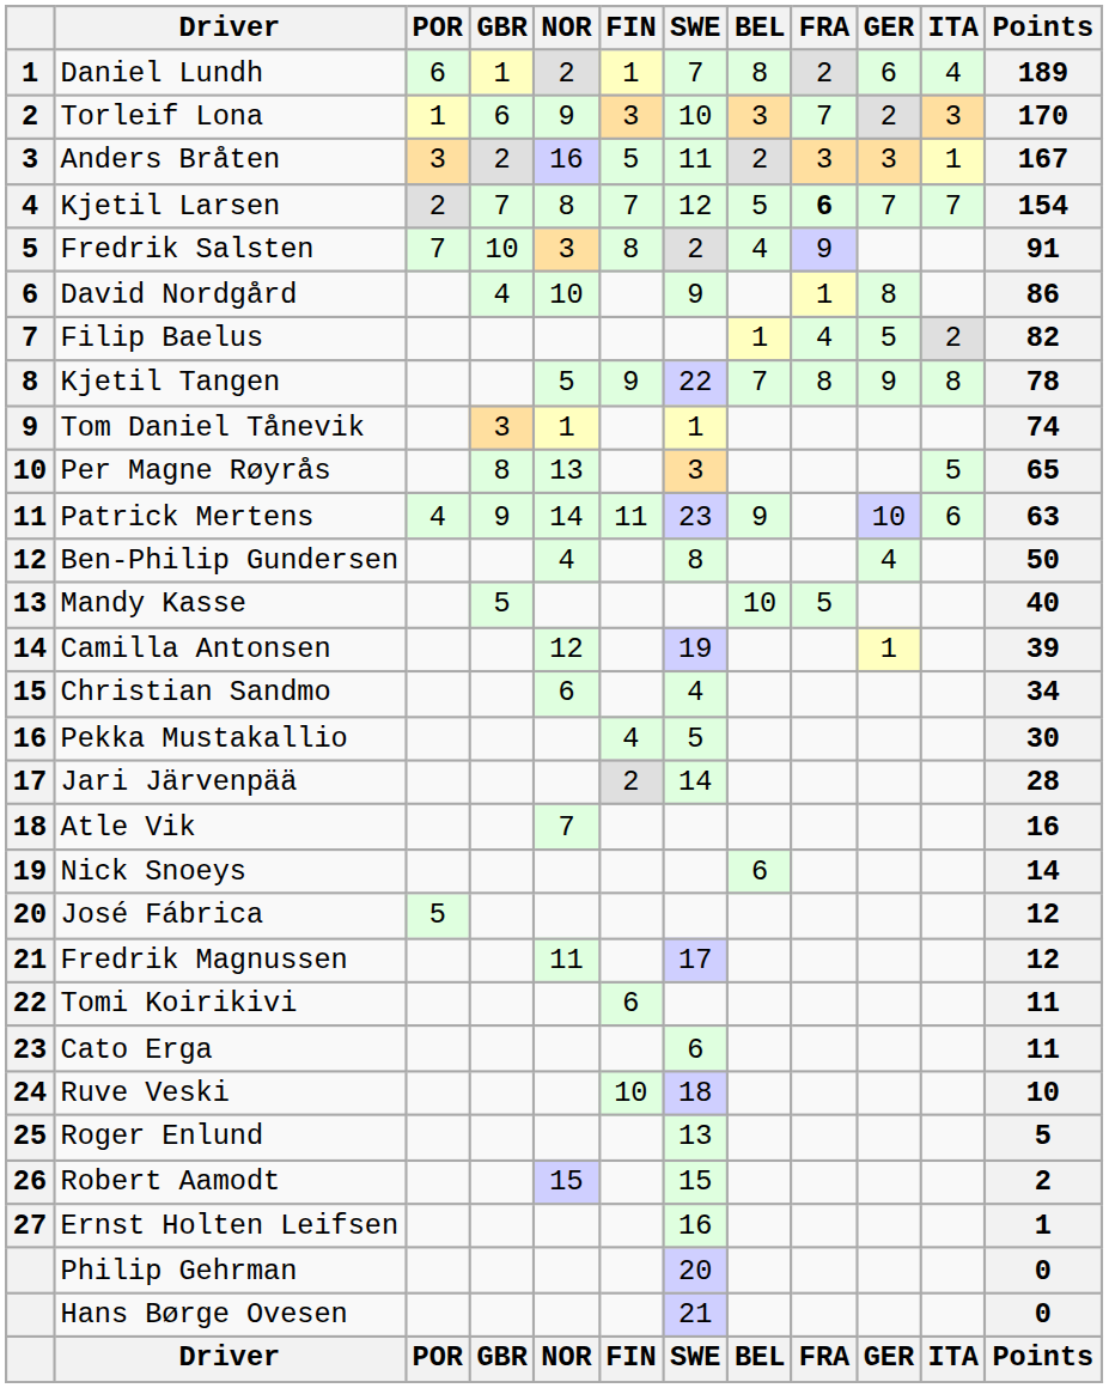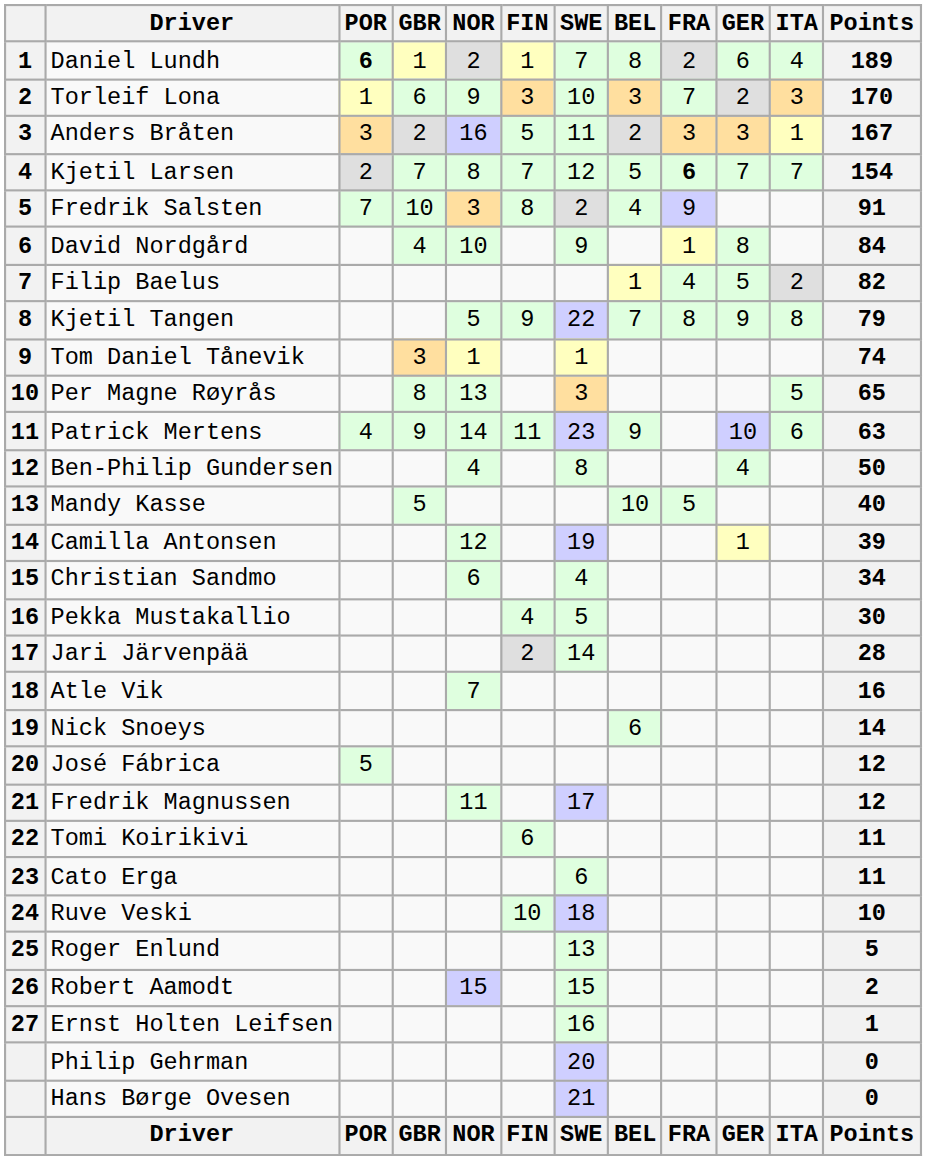Daniel Lundh | POR: normal -> bold
David Nordgård | Points: 86 -> 84
Kjetil Tangen | Points: 78 -> 79
